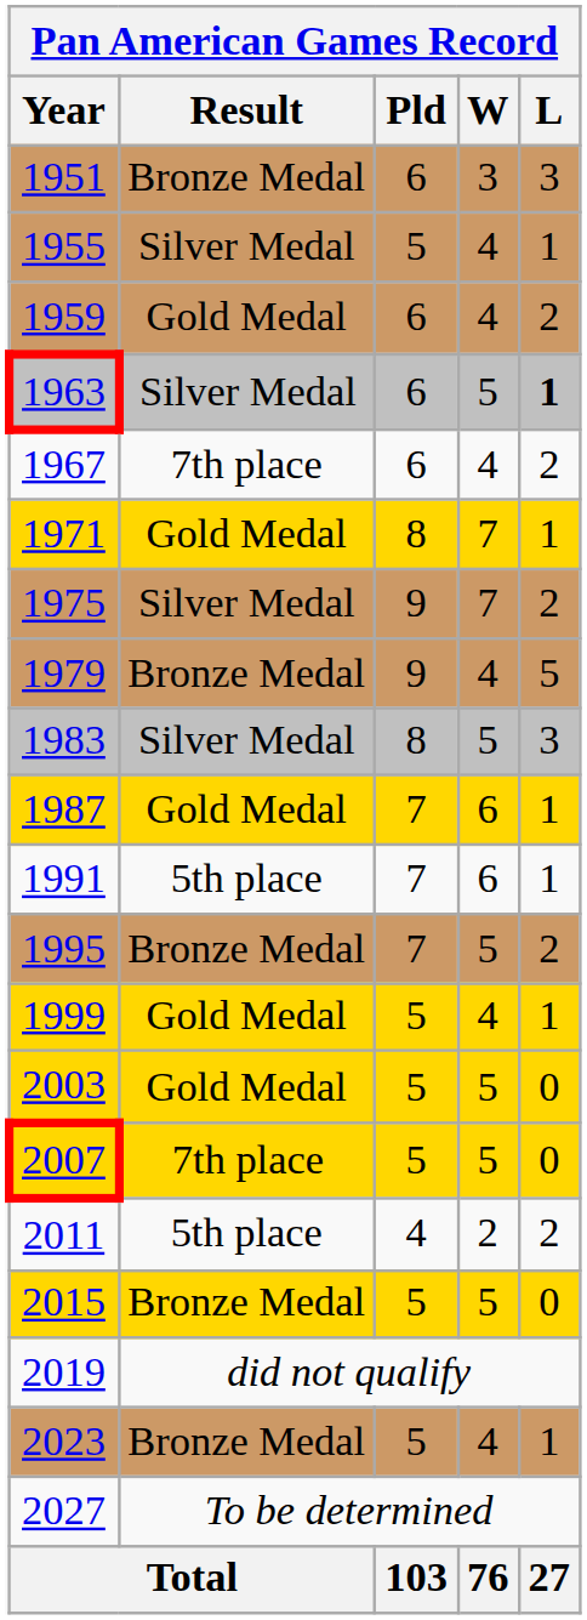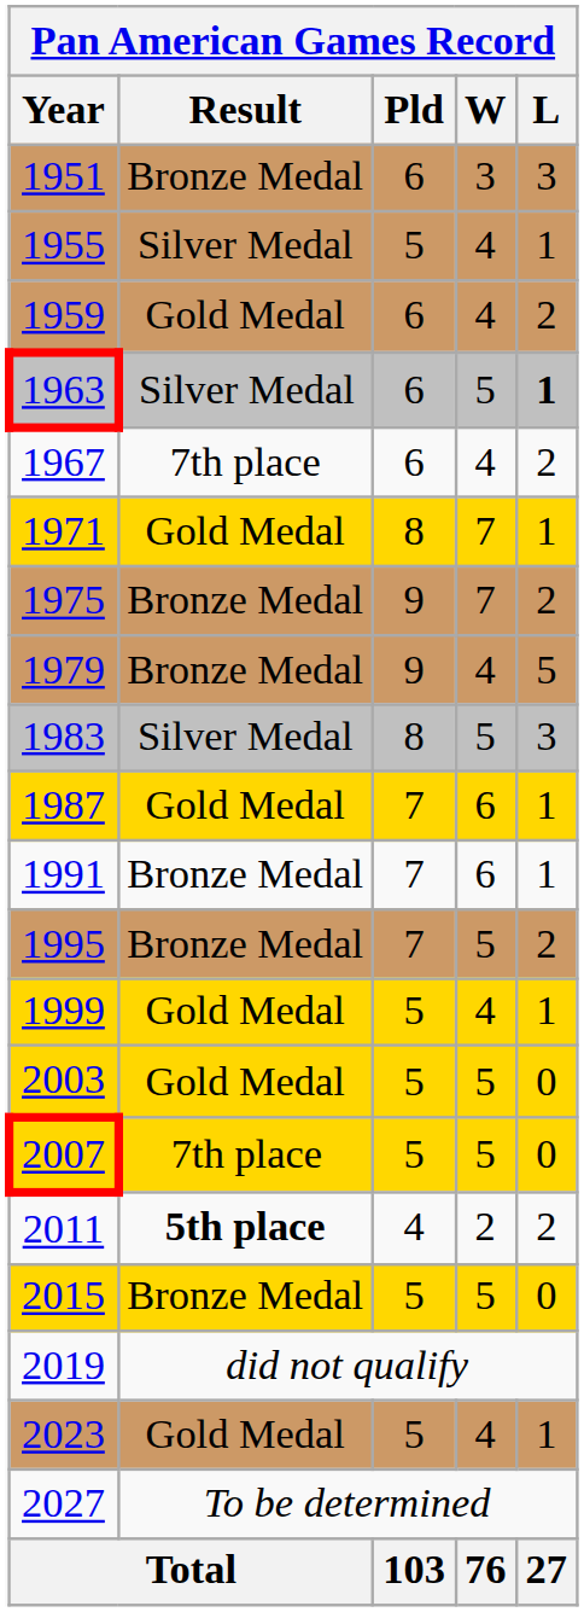1975 | Result: Silver Medal -> Bronze Medal
1991 | Result: 5th place -> Bronze Medal
2011 | Result: normal -> bold
2023 | Result: Bronze Medal -> Gold Medal
